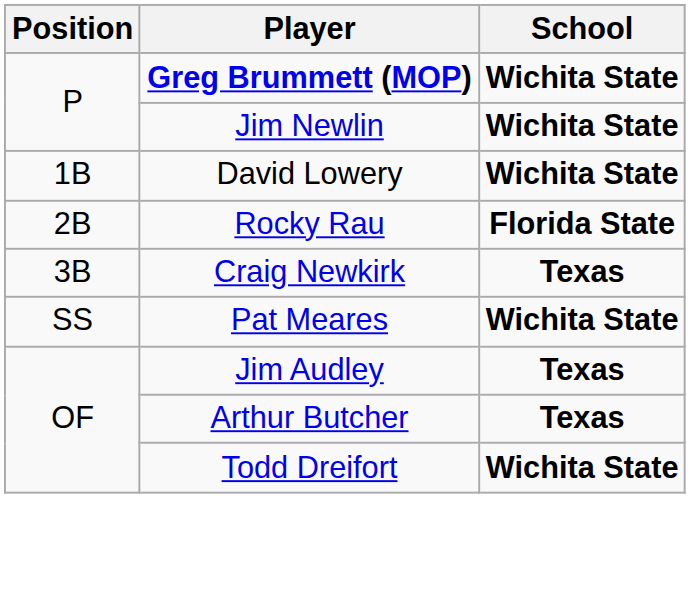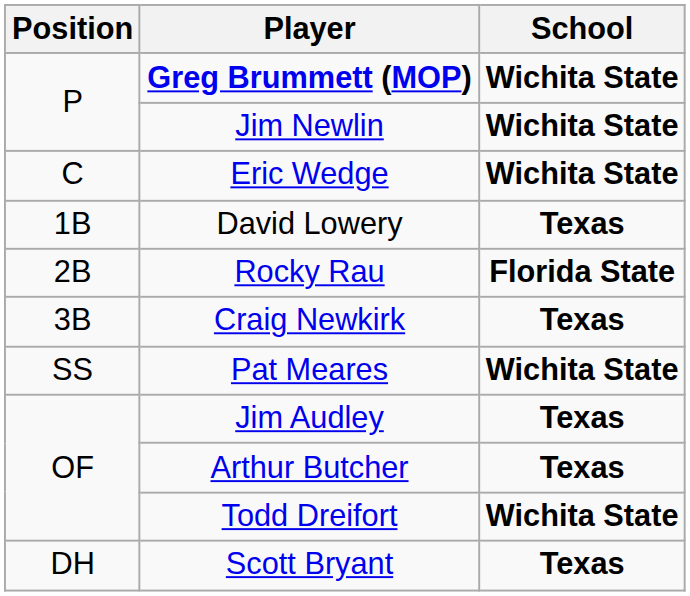+ row: C | Eric Wedge | Wichita State
David Lowery | School: Wichita State -> Texas
+ row: DH | Scott Bryant | Texas
